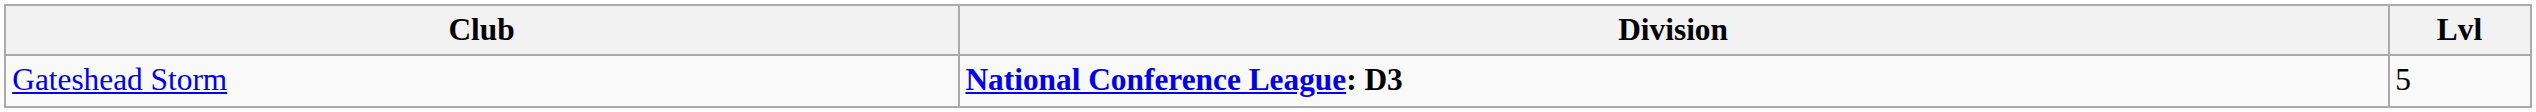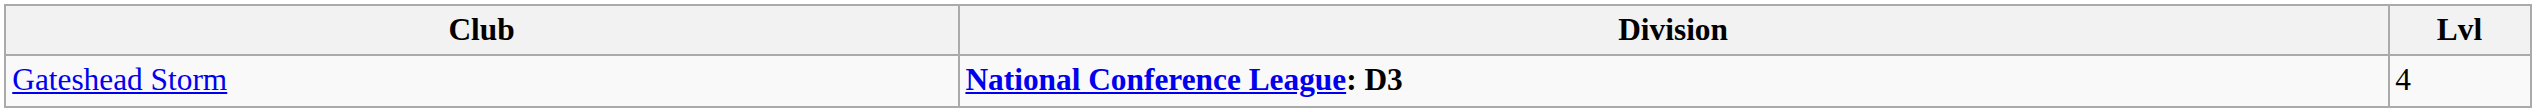Gateshead Storm | Lvl: 5 -> 4
